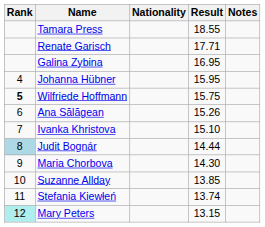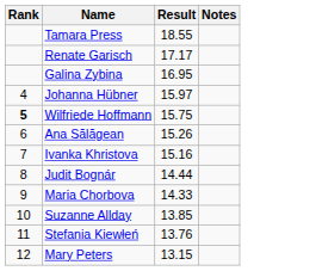- column: Nationality
Renate Garisch | Result: 17.71 -> 17.17
Johanna Hübner | Result: 15.95 -> 15.97
Ivanka Khristova | Result: 15.10 -> 15.16
Judit Bognár | Rank: lightblue background -> no background
Maria Chorbova | Result: 14.30 -> 14.33
Stefania Kiewłeń | Result: 13.74 -> 13.76
Mary Peters | Rank: paleturquoise background -> no background
